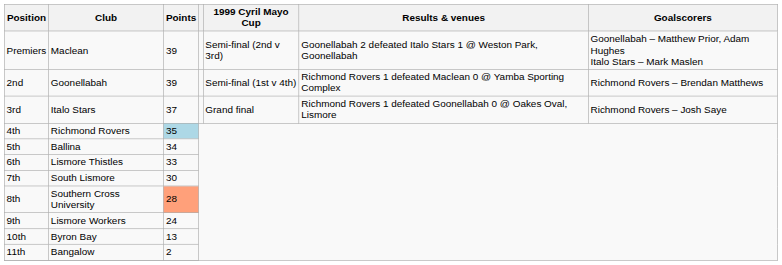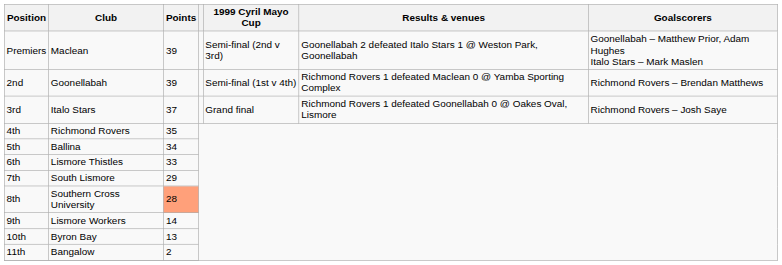4th | Points: lightblue background -> no background
7th | Points: 30 -> 29
9th | Points: 24 -> 14
